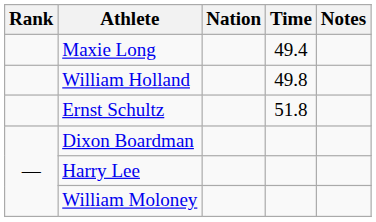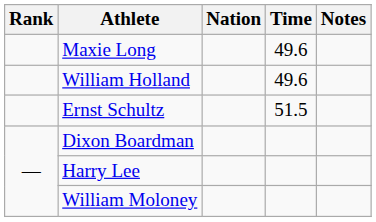Maxie Long | Time: 49.4 -> 49.6
William Holland | Time: 49.8 -> 49.6
Ernst Schultz | Time: 51.8 -> 51.5
